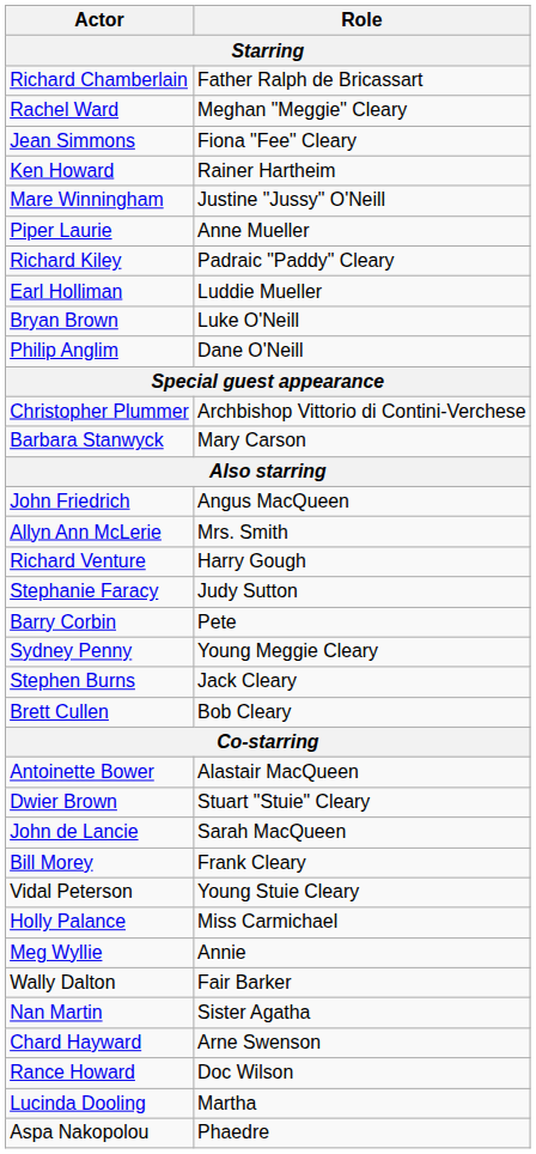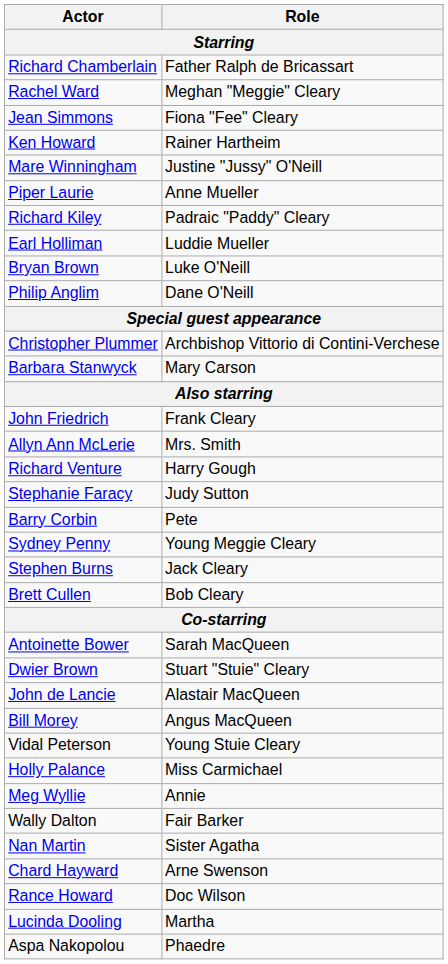John Friedrich | Role: Angus MacQueen -> Frank Cleary
Antoinette Bower | Role: Alastair MacQueen -> Sarah MacQueen
John de Lancie | Role: Sarah MacQueen -> Alastair MacQueen
Bill Morey | Role: Frank Cleary -> Angus MacQueen
